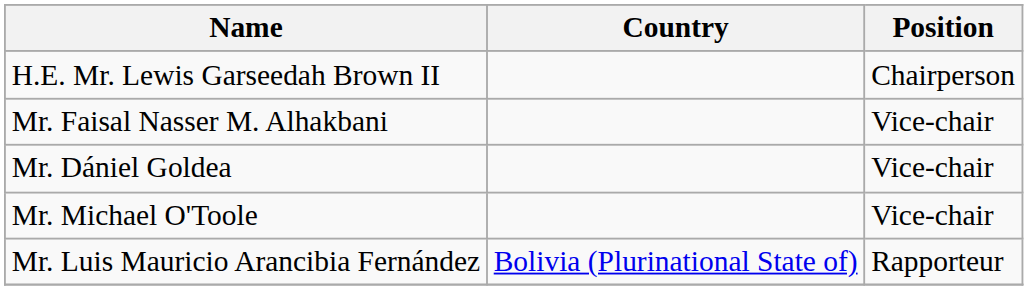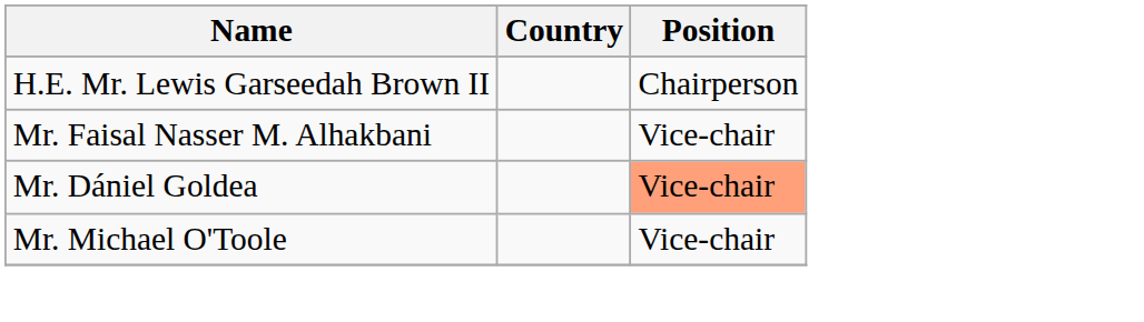Mr. Dániel Goldea | Position: no background -> lightsalmon background
- row: Mr. Luis Mauricio Arancibia Fernández | Bolivia (Plurinational State of) | Rapporteur
